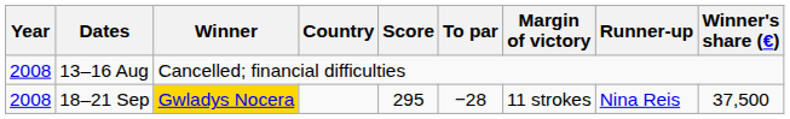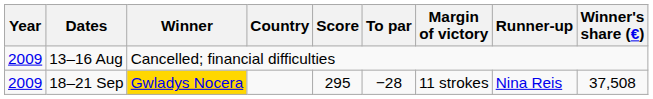13–16 Aug | Year: 2008 -> 2009
18–21 Sep | Year: 2008 -> 2009
18–21 Sep | Winner's share (€): 37,500 -> 37,508
